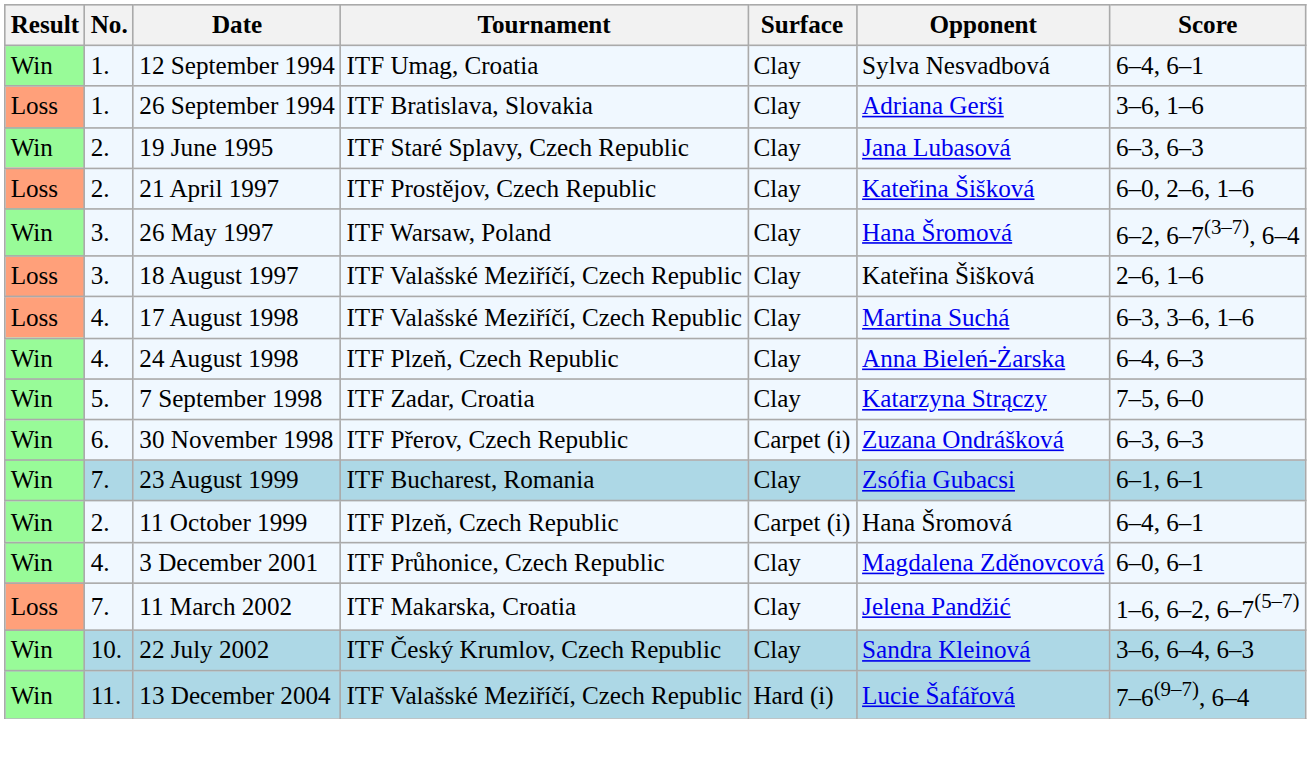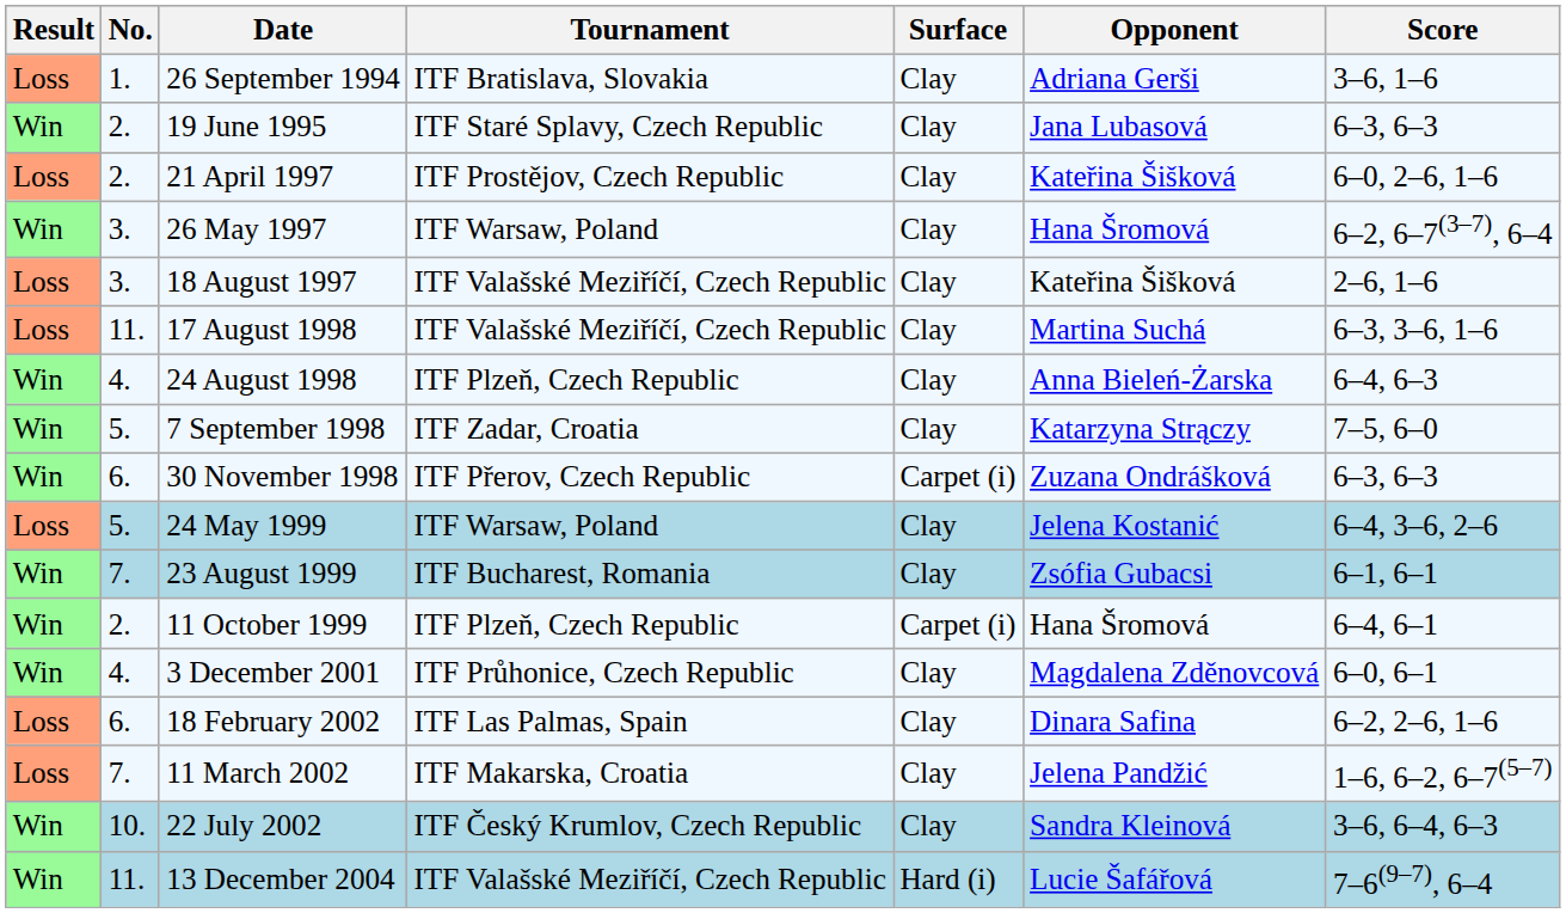- row: Win | 1. | 12 September 1994 | ITF Umag, Croatia | Clay | Sylva Nesvadbová | 6–4, 6–1
17 August 1998 | No.: 4. -> 11.
+ row: Loss | 5. | 24 May 1999 | ITF Warsaw, Poland | Clay | Jelena Kostanić | 6–4, 3–6, 2–6
+ row: Loss | 6. | 18 February 2002 | ITF Las Palmas, Spain | Clay | Dinara Safina | 6–2, 2–6, 1–6
